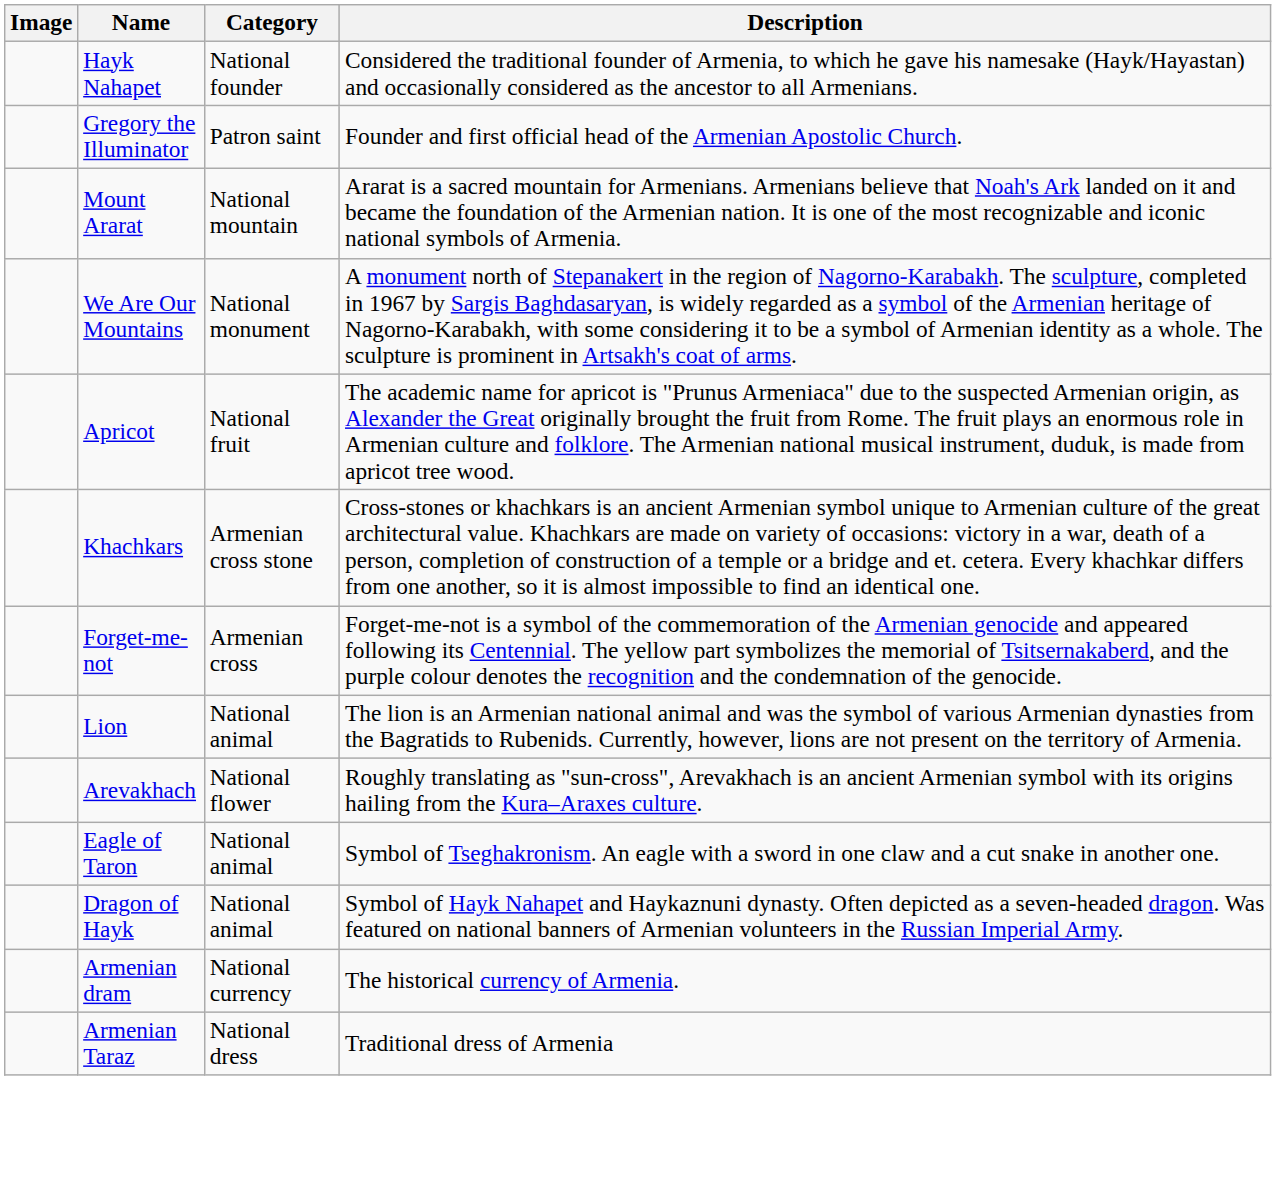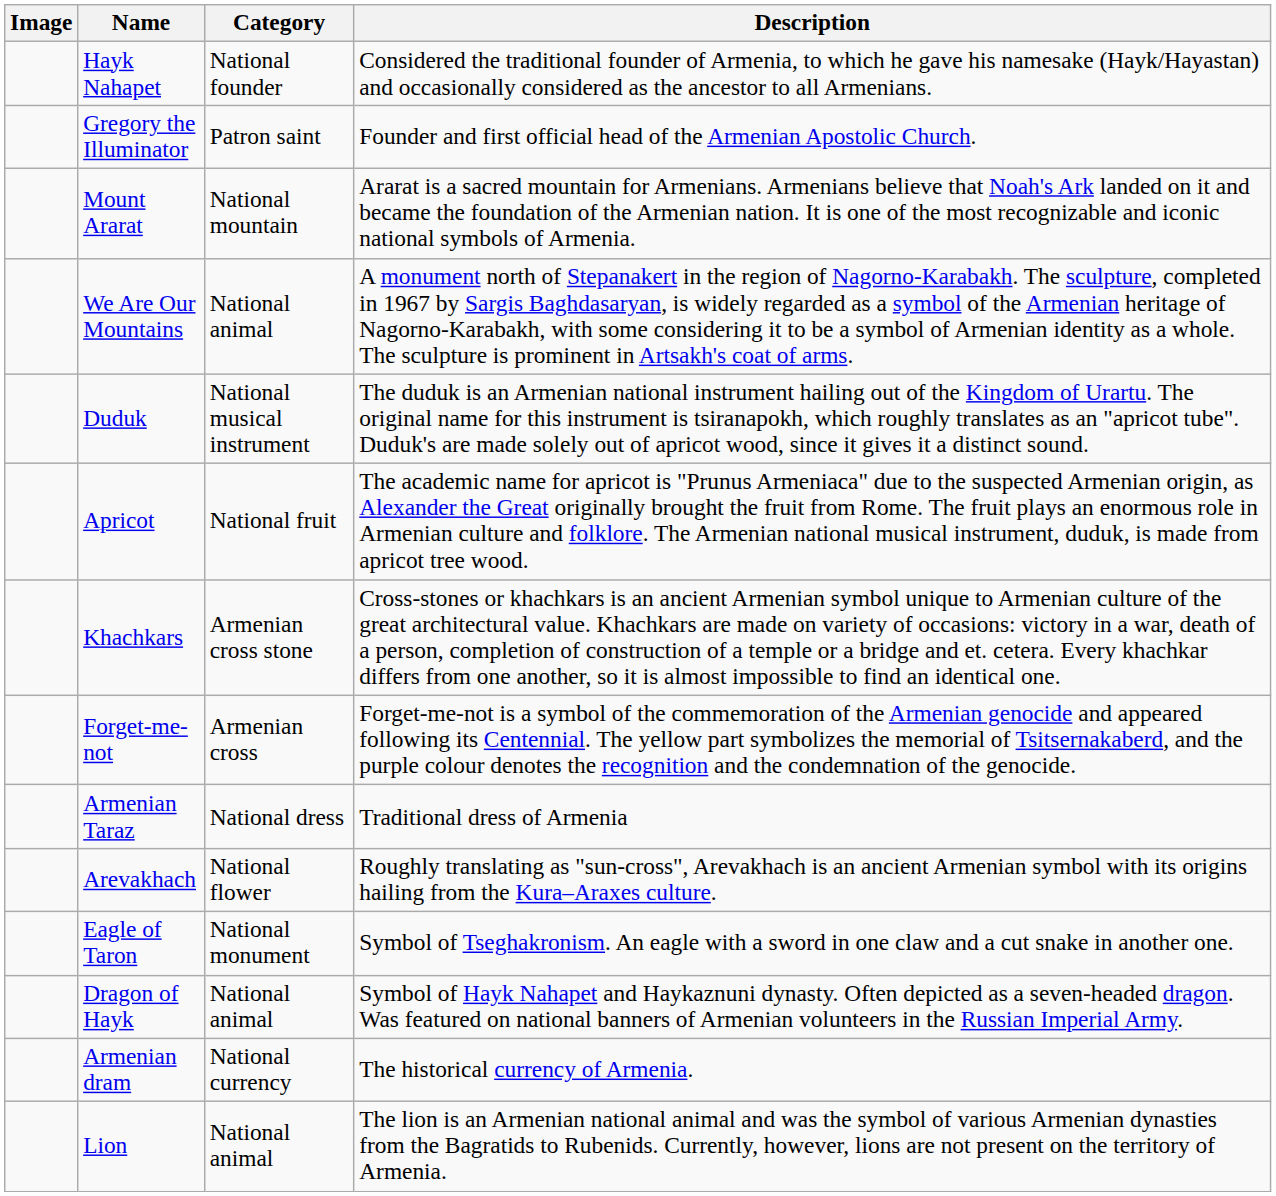We Are Our Mountains | Category: National monument -> National animal
+ row: Duduk | National musical instrument | The duduk is an Armenian national instrument hailing out of the Kingdom of Urartu. The original name for this instrument is tsiranapokh, which roughly translates as an "apricot tube". Duduk's are made solely out of apricot wood, since it gives it a distinct sound.
rows swapped: Lion <-> Armenian Taraz
Eagle of Taron | Category: National animal -> National monument
